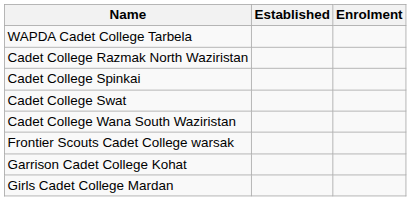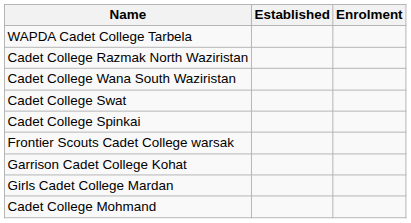rows swapped: Cadet College Spinkai <-> Cadet College Wana South Waziristan
+ row: Cadet College Mohmand
